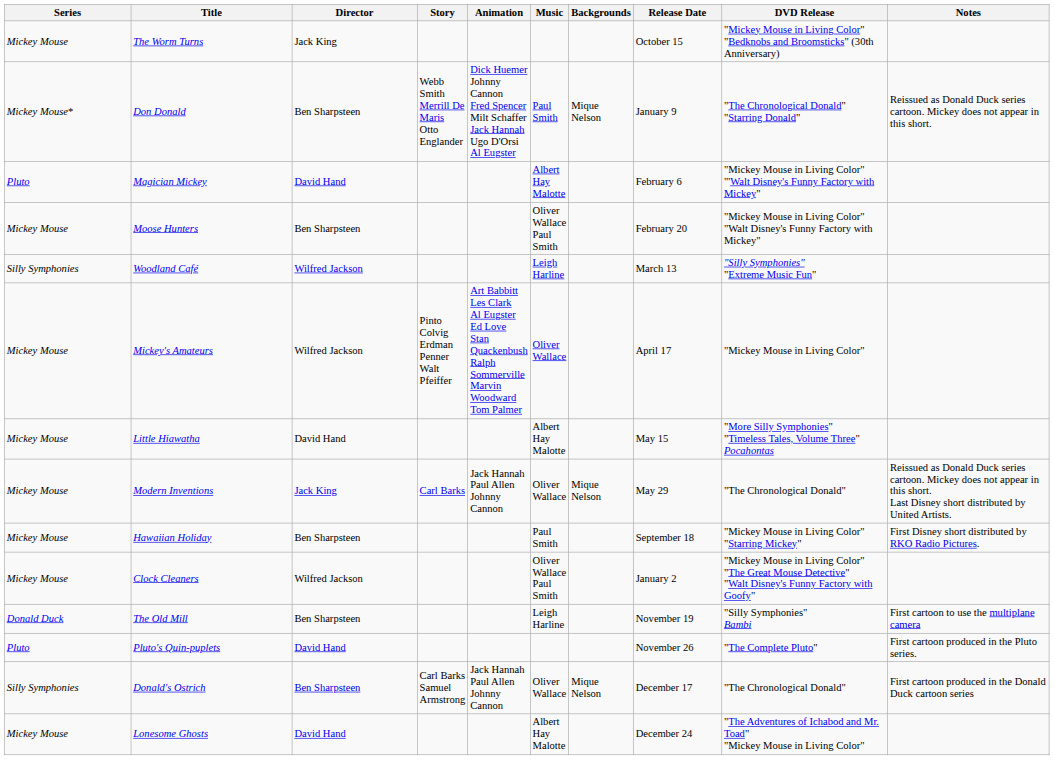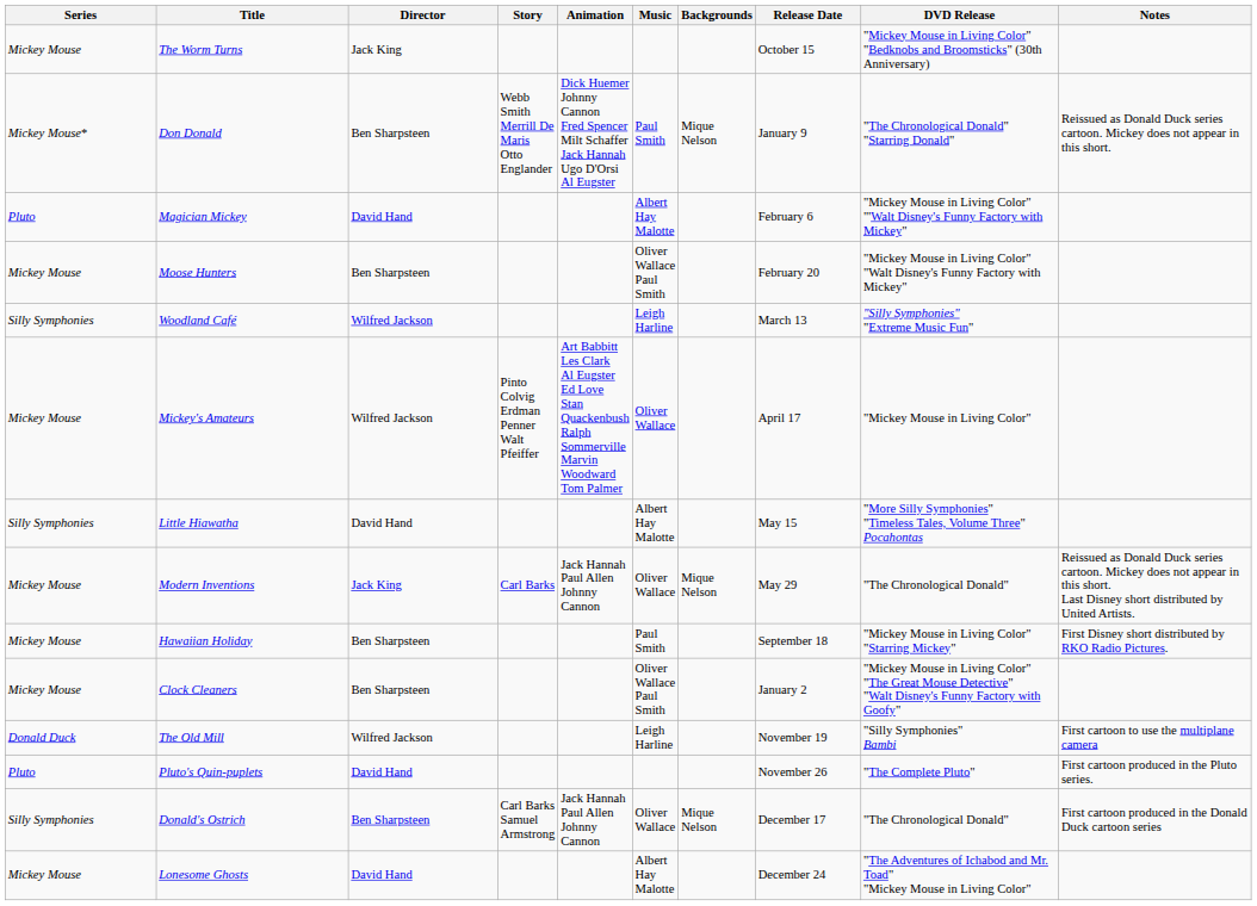Little Hiawatha | Series: Mickey Mouse -> Silly Symphonies
Clock Cleaners | Director: Wilfred Jackson -> Ben Sharpsteen
The Old Mill | Director: Ben Sharpsteen -> Wilfred Jackson
